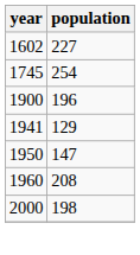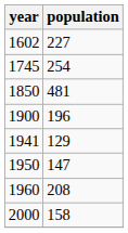+ row: 1850 | 481
2000 | population: 198 -> 158
